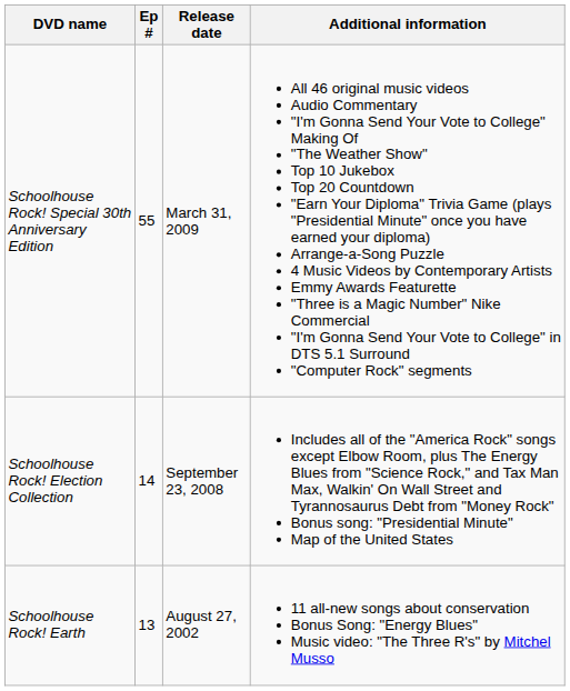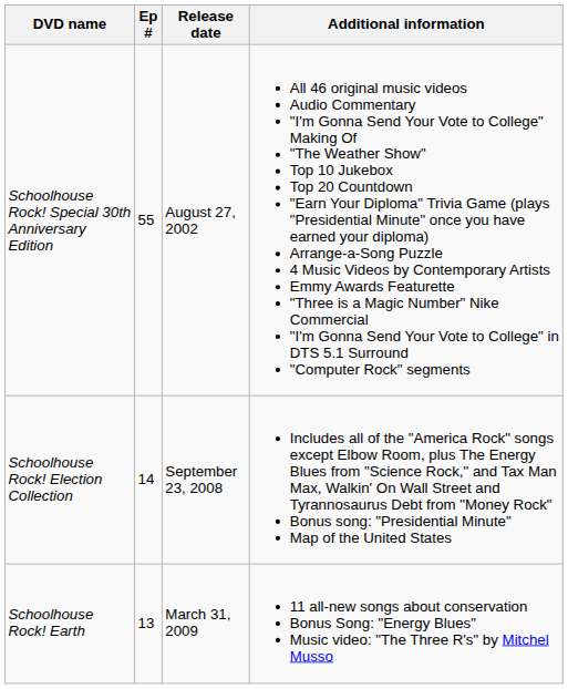Schoolhouse Rock! Special 30th Anniversary Edition | Release date: March 31, 2009 -> August 27, 2002
Schoolhouse Rock! Earth | Release date: August 27, 2002 -> March 31, 2009
